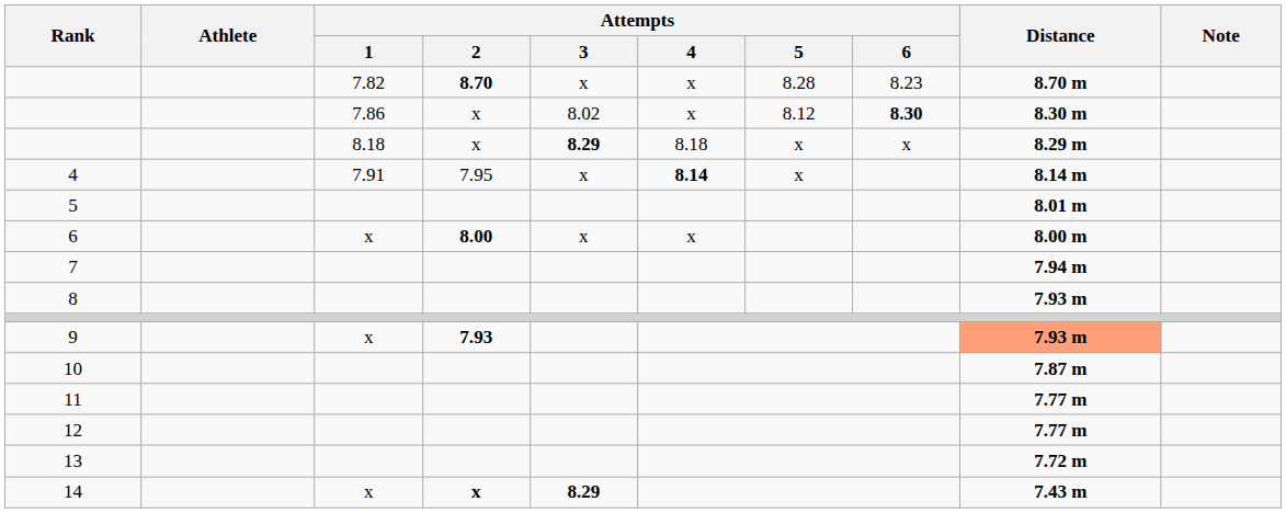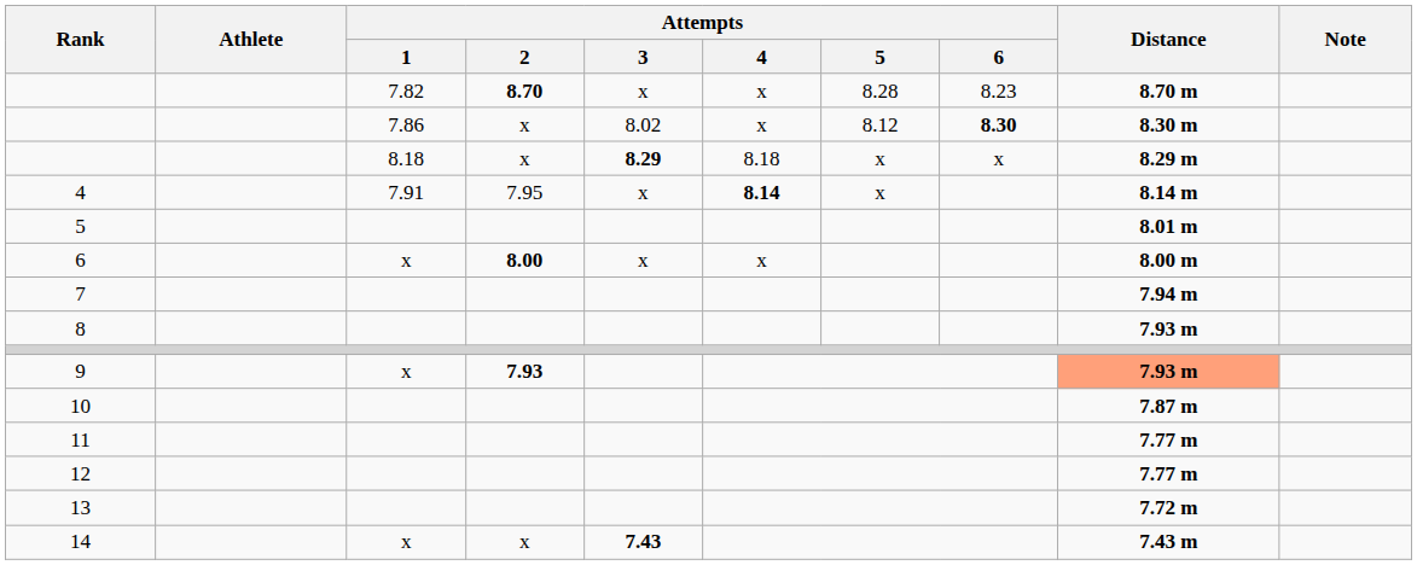14 | Attempts / 2: bold -> normal
14 | Attempts / 3: 8.29 -> 7.43
